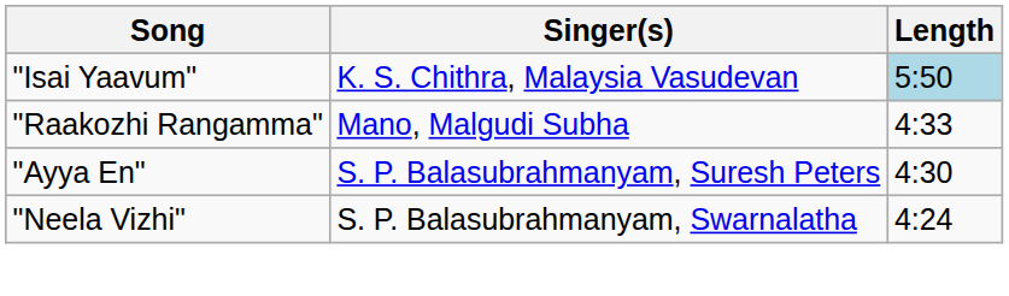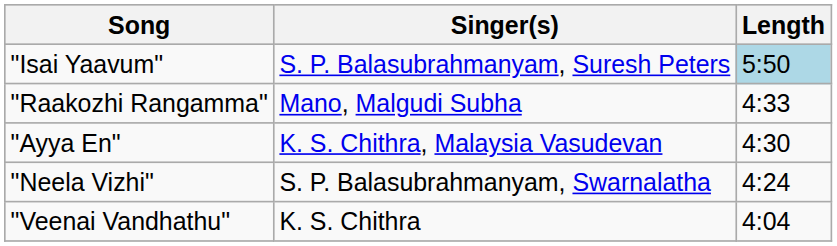"Isai Yaavum" | Singer(s): K. S. Chithra, Malaysia Vasudevan -> S. P. Balasubrahmanyam, Suresh Peters
"Ayya En" | Singer(s): S. P. Balasubrahmanyam, Suresh Peters -> K. S. Chithra, Malaysia Vasudevan
+ row: "Veenai Vandhathu" | K. S. Chithra | 4:04
